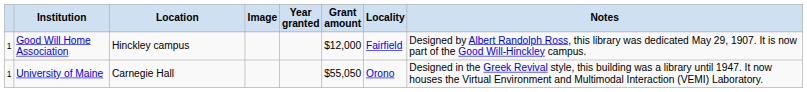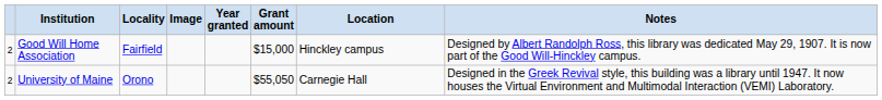columns swapped: Locality <-> Location
Good Will Home Association | column 1: 1 -> 2
Good Will Home Association | Grant amount: $12,000 -> $15,000
University of Maine | column 1: 1 -> 2
